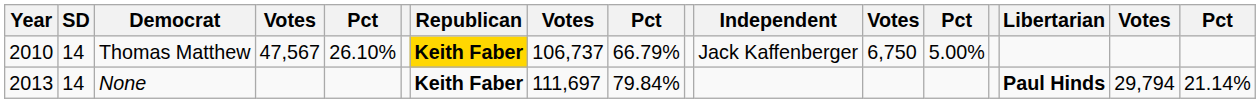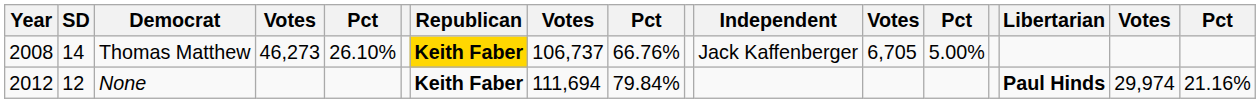Thomas Matthew | Year: 2010 -> 2008
Thomas Matthew | column 4: 47,567 -> 46,273
Thomas Matthew | column 9: 66.79% -> 66.76%
Thomas Matthew | column 12: 6,750 -> 6,705
None | Year: 2013 -> 2012
None | SD: 14 -> 12
None | column 8: 111,697 -> 111,694
None | column 16: 29,794 -> 29,974
None | column 17: 21.14% -> 21.16%
